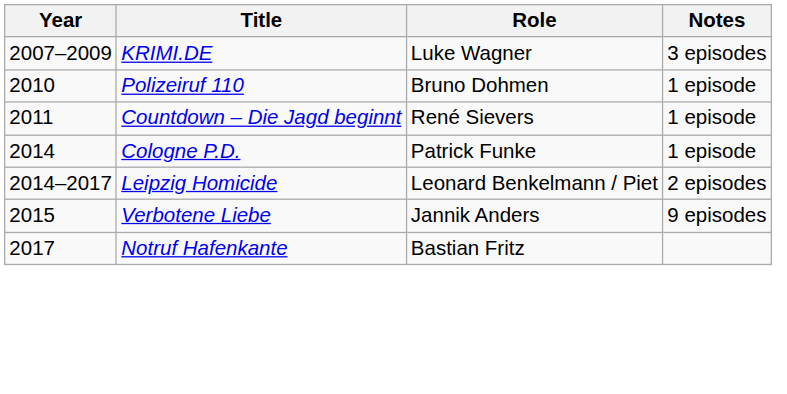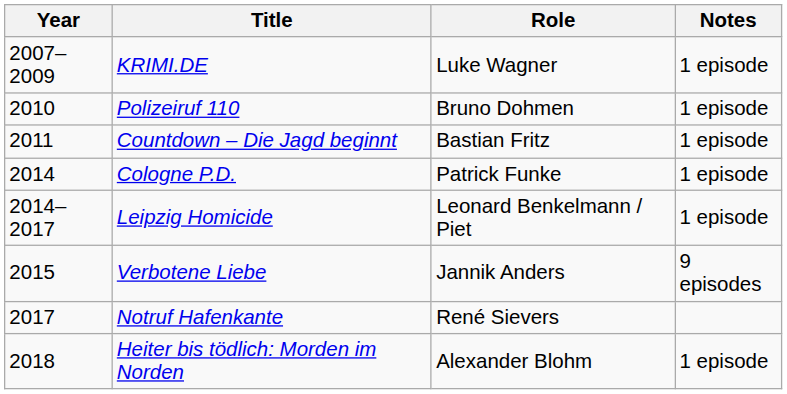KRIMI.DE | Notes: 3 episodes -> 1 episode
Countdown – Die Jagd beginnt | Role: René Sievers -> Bastian Fritz
Leipzig Homicide | Notes: 2 episodes -> 1 episode
Notruf Hafenkante | Role: Bastian Fritz -> René Sievers
+ row: 2018 | Heiter bis tödlich: Morden im Norden | Alexander Blohm | 1 episode
